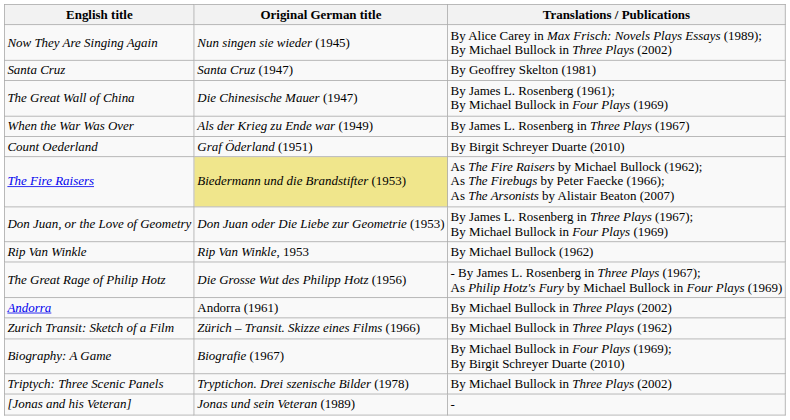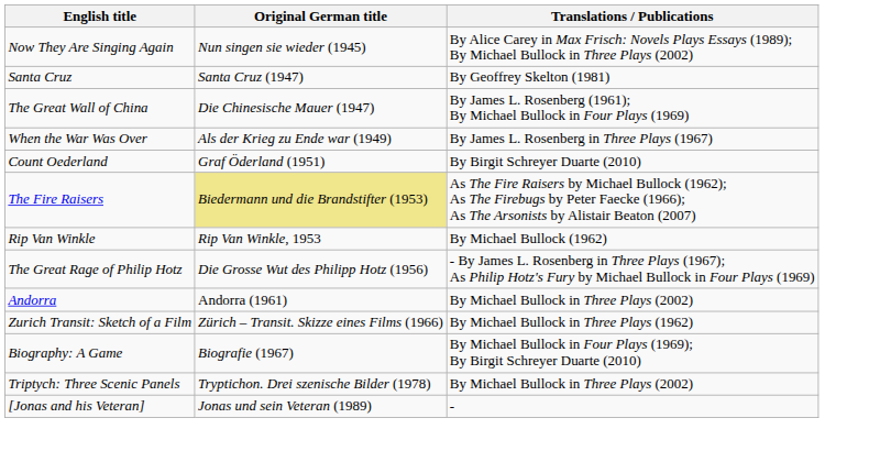- row: Don Juan, or the Love of Geometry | Don Juan oder Die Liebe zur Geometrie (1953) | By James L. Rosenberg in Three Plays (1967); By Michael Bullock in Four Plays (1969)
